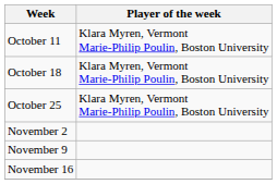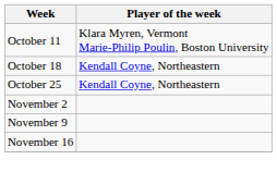October 18 | Player of the week: Klara Myren, Vermont Marie-Philip Poulin, Boston University -> Kendall Coyne, Northeastern
October 25 | Player of the week: Klara Myren, Vermont Marie-Philip Poulin, Boston University -> Kendall Coyne, Northeastern
